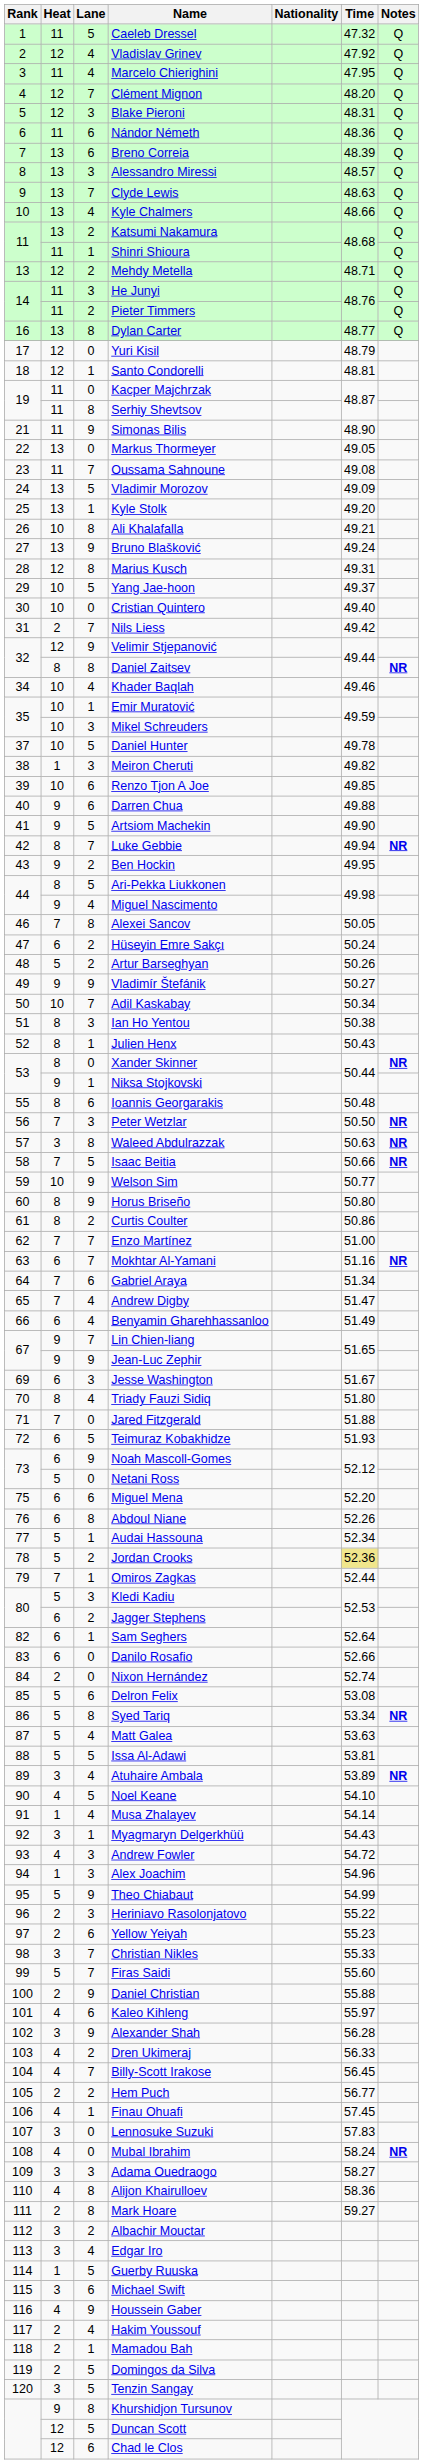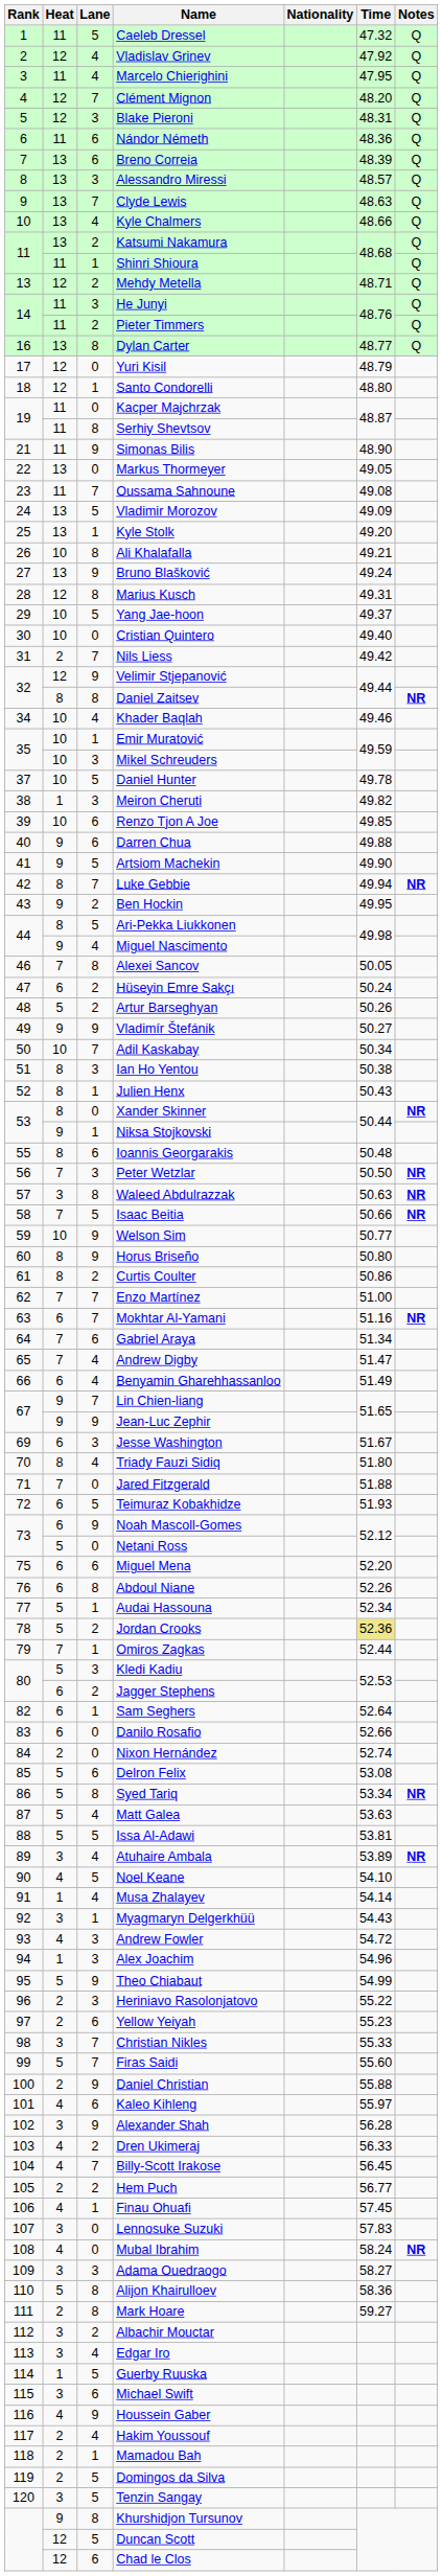Santo Condorelli | Time: 48.81 -> 48.80
Alijon Khairulloev | Heat: 4 -> 5
